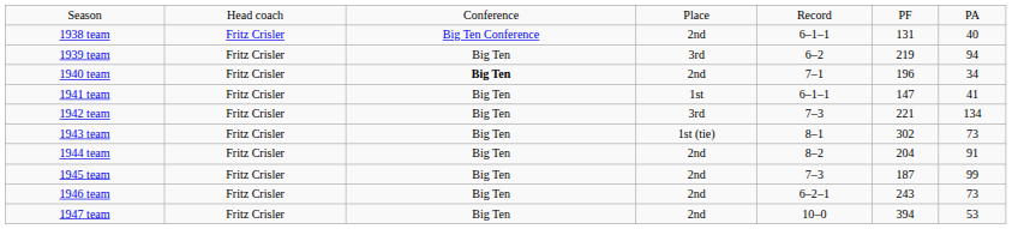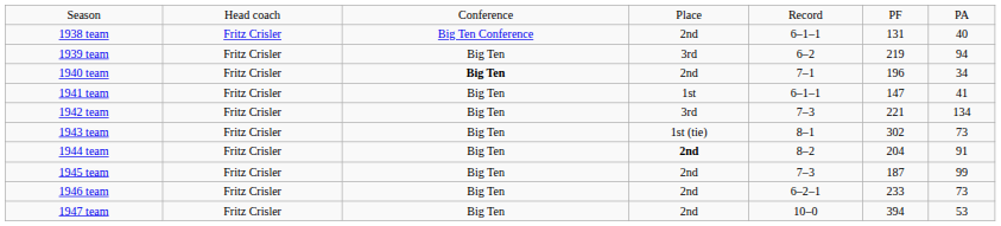1944 team | column 4: normal -> bold
1946 team | column 6: 243 -> 233
